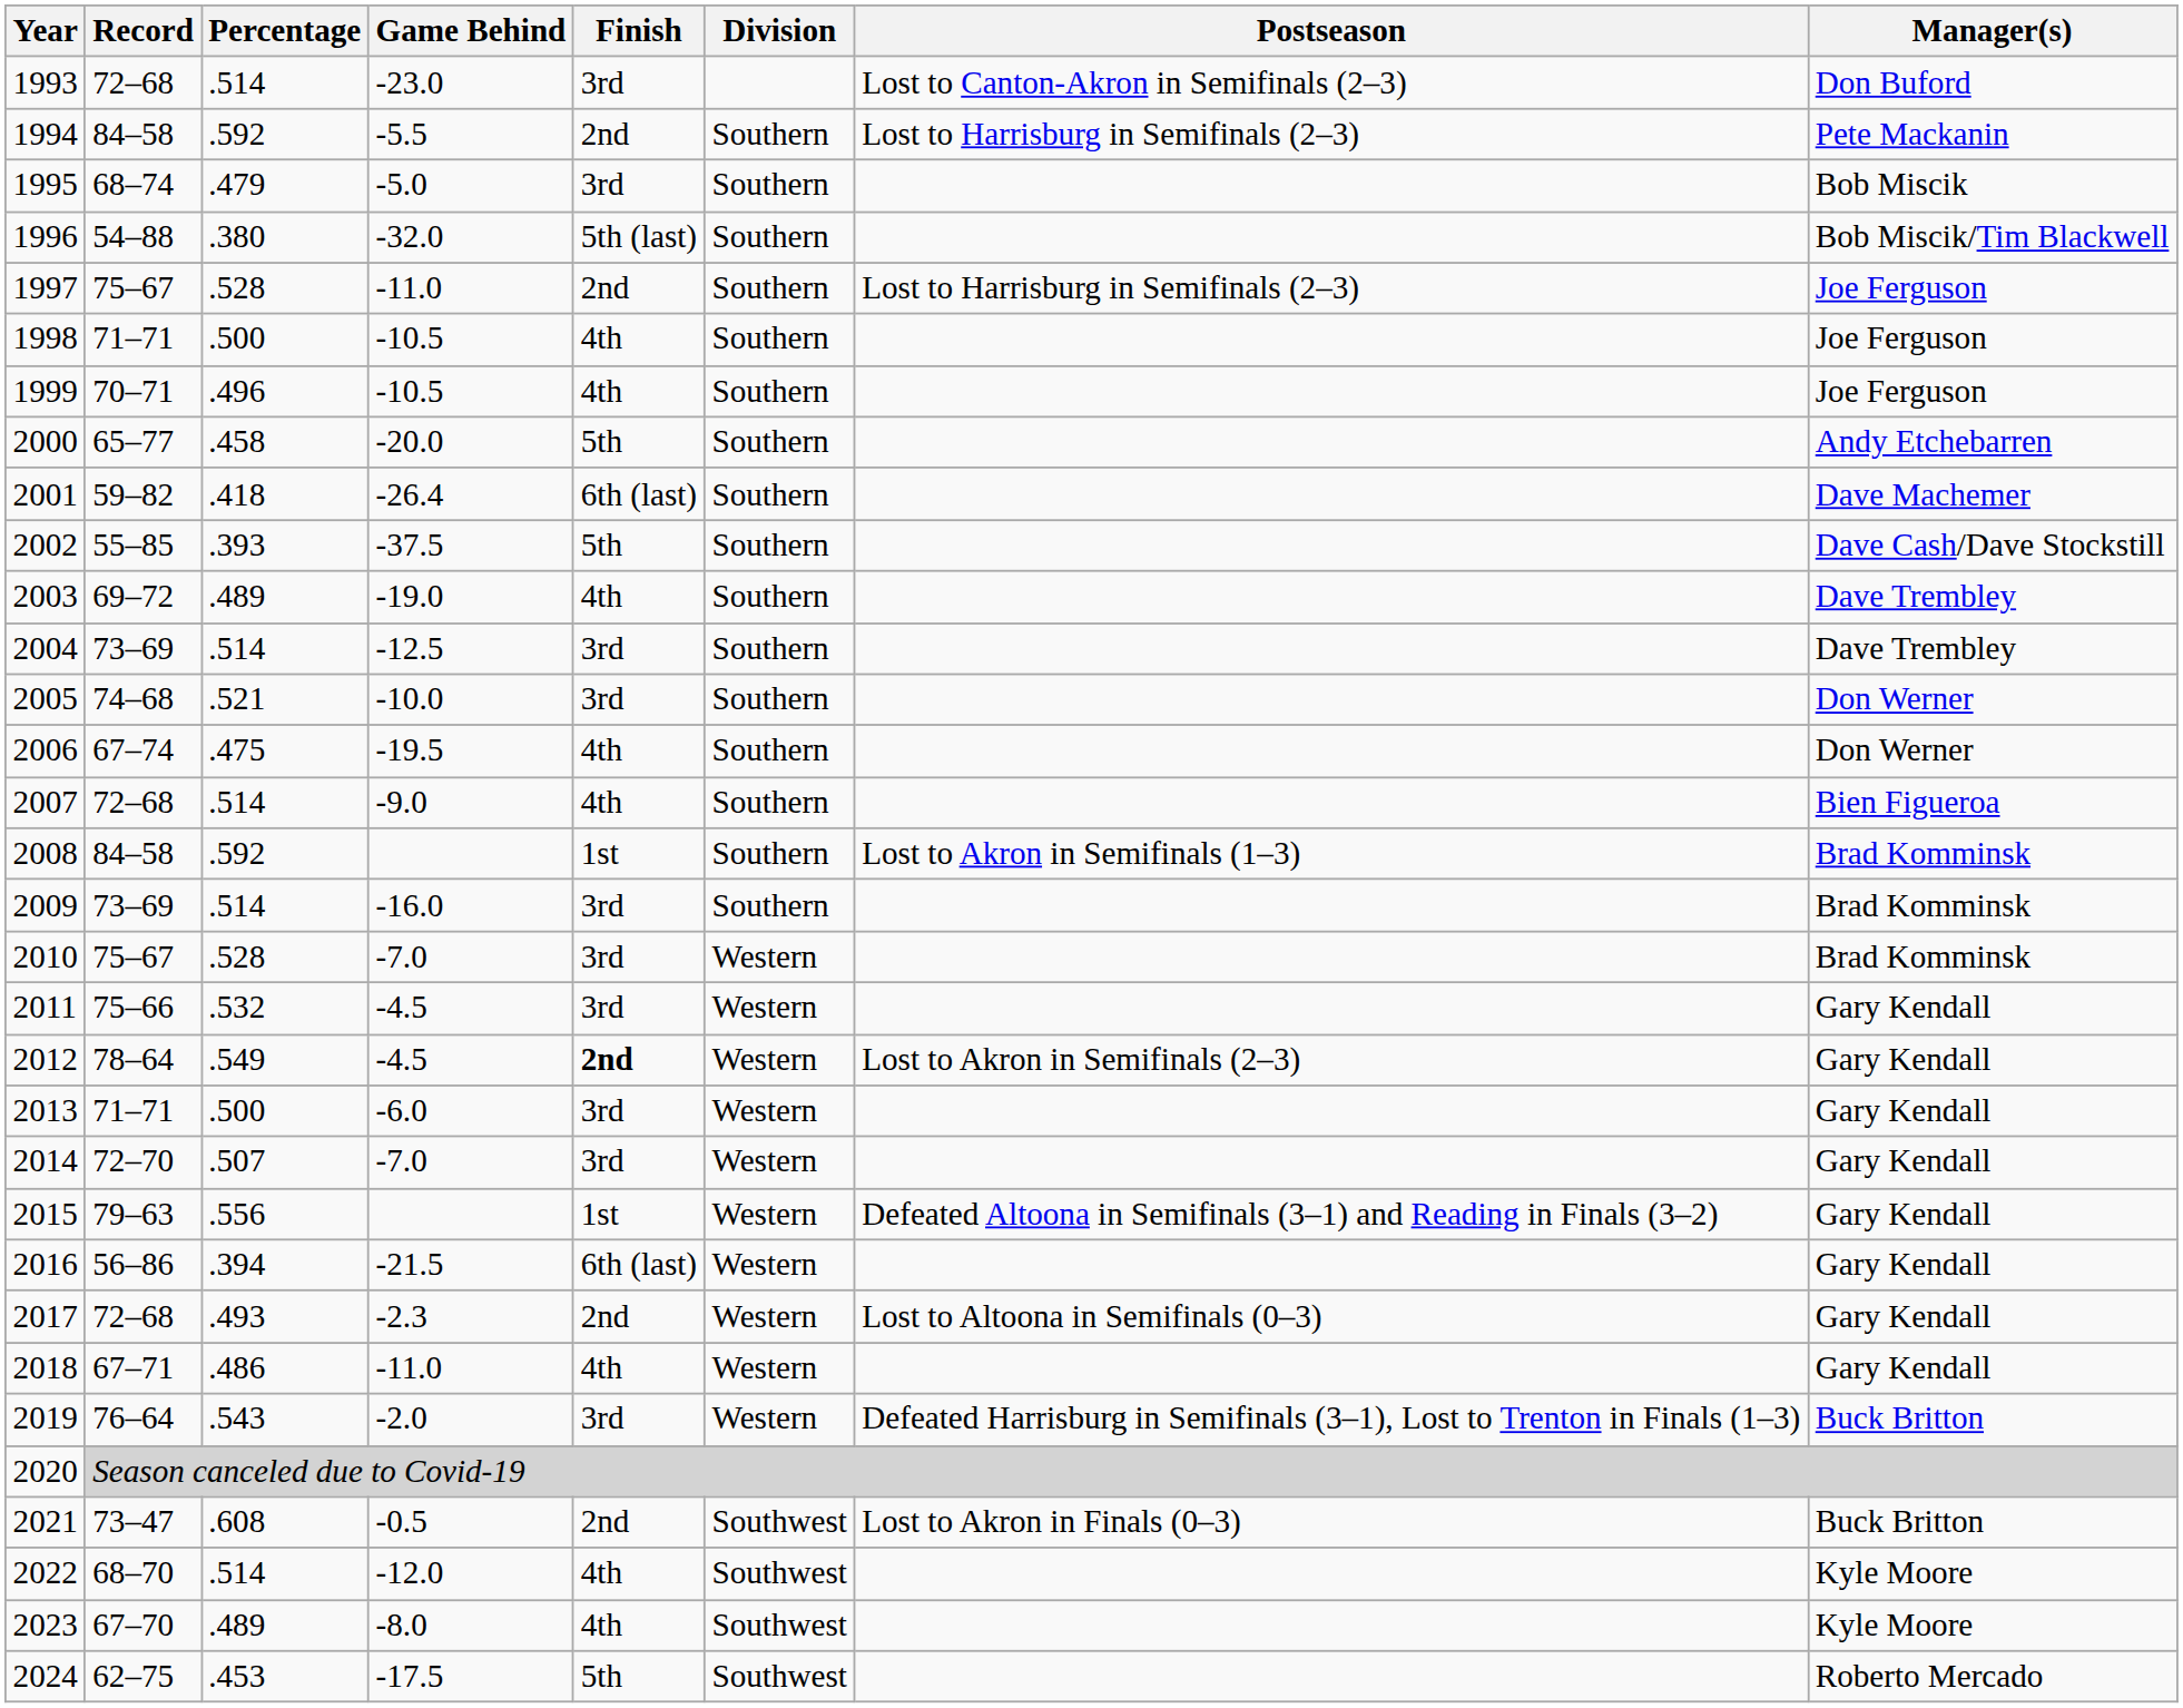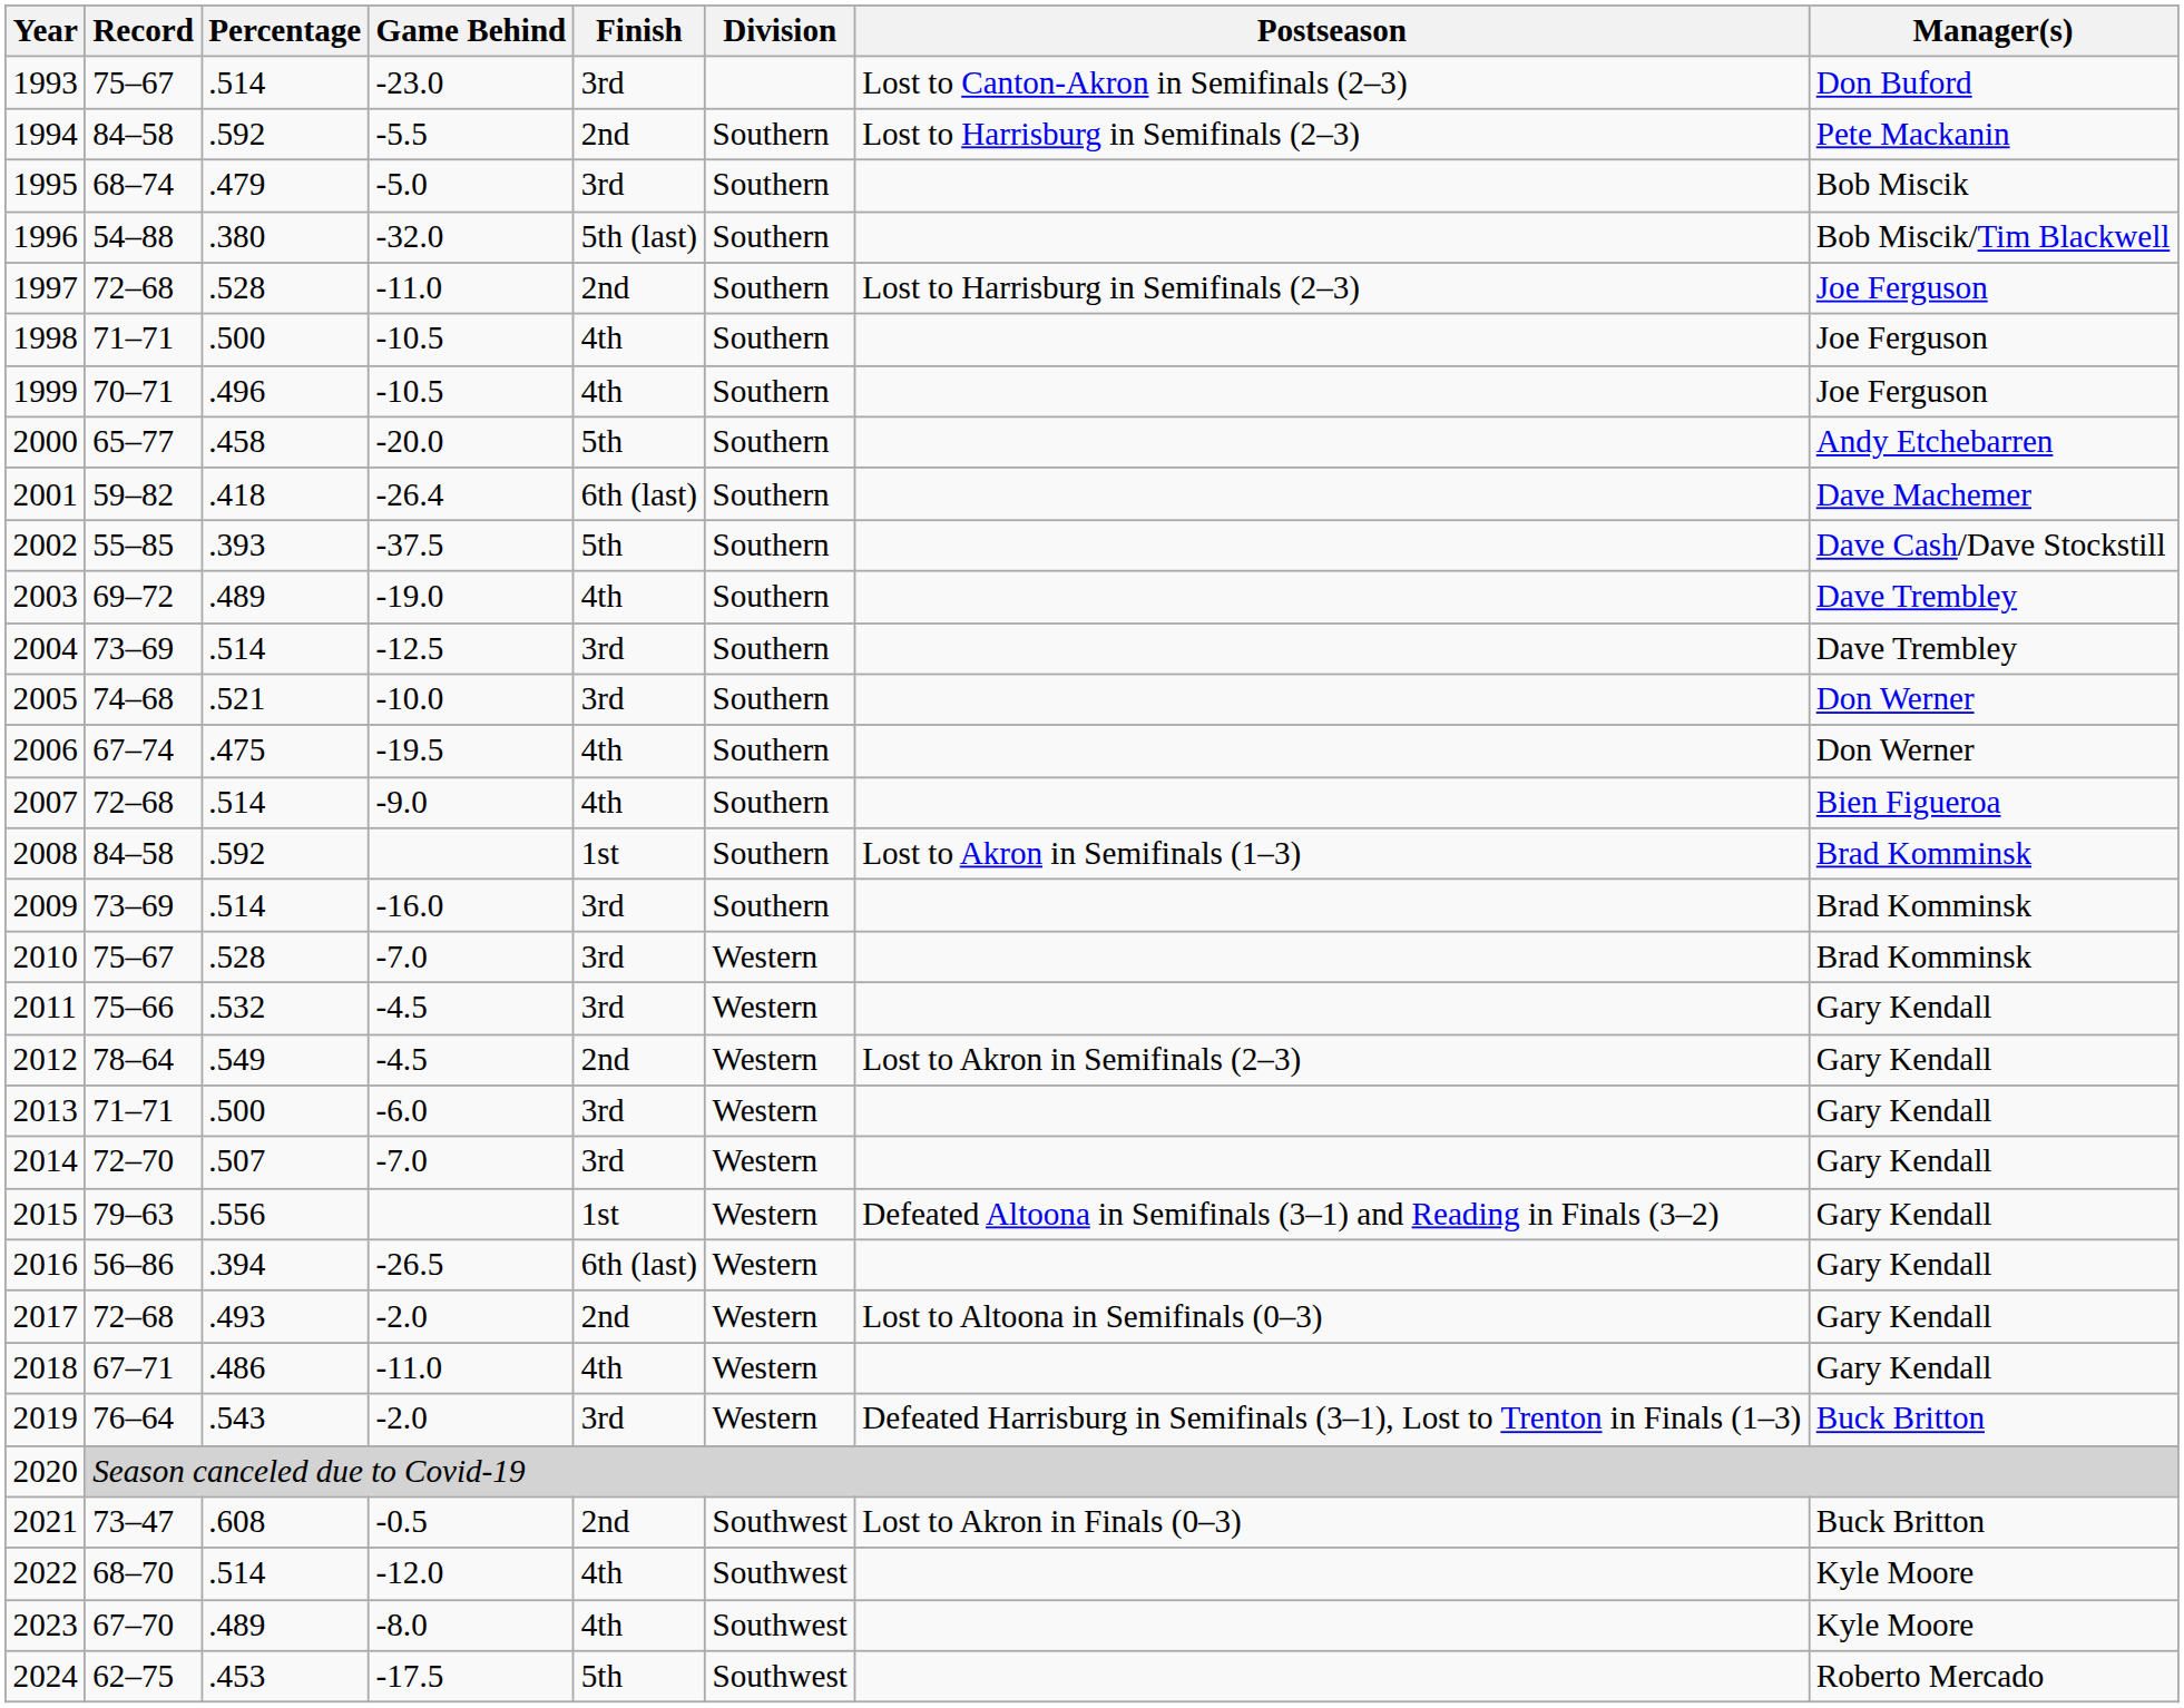1993 | Record: 72–68 -> 75–67
1997 | Record: 75–67 -> 72–68
2012 | Finish: bold -> normal
2016 | Game Behind: -21.5 -> -26.5
2017 | Game Behind: -2.3 -> -2.0
